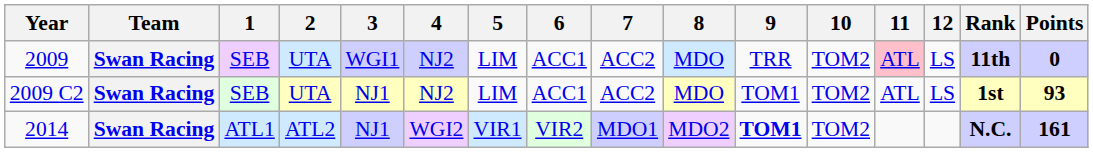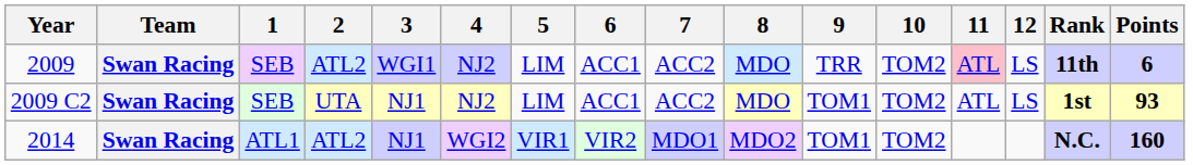2009 | 2: UTA -> ATL2
2009 | Points: 0 -> 6
2014 | 9: bold -> normal
2014 | Points: 161 -> 160
